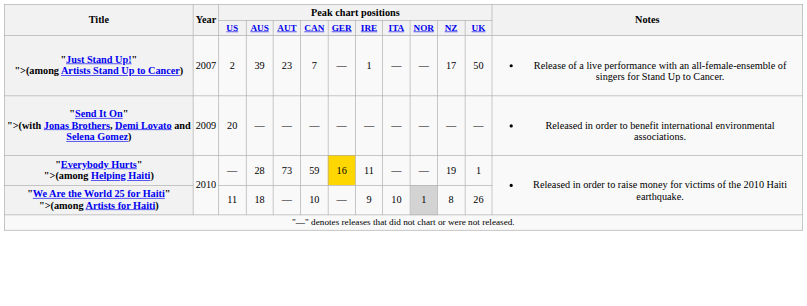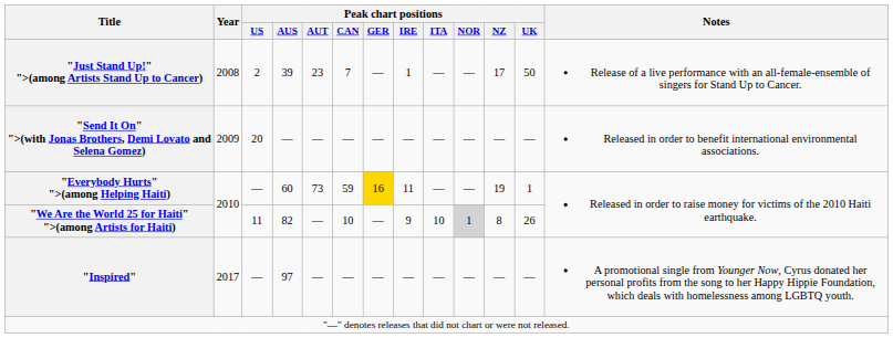"Just Stand Up!" ">(among Artists Stand Up to Cancer) | Year: 2007 -> 2008
"Everybody Hurts" ">(among Helping Haiti) | Peak chart positions / AUS: 28 -> 60
"We Are the World 25 for Haiti" ">(among Artists for Haiti) | Peak chart positions / AUS: 18 -> 82
+ row: "Inspired" | 2017 | — | 97 | — | — | — | — | — | — | — | — | A promotional single from Younger Now, Cyrus donated her personal profits from the song to her Happy Hippie Foundation, which deals with homelessness among LGBTQ youth.
